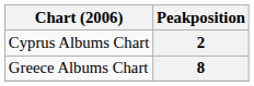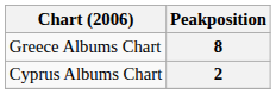rows swapped: 2 <-> 8
